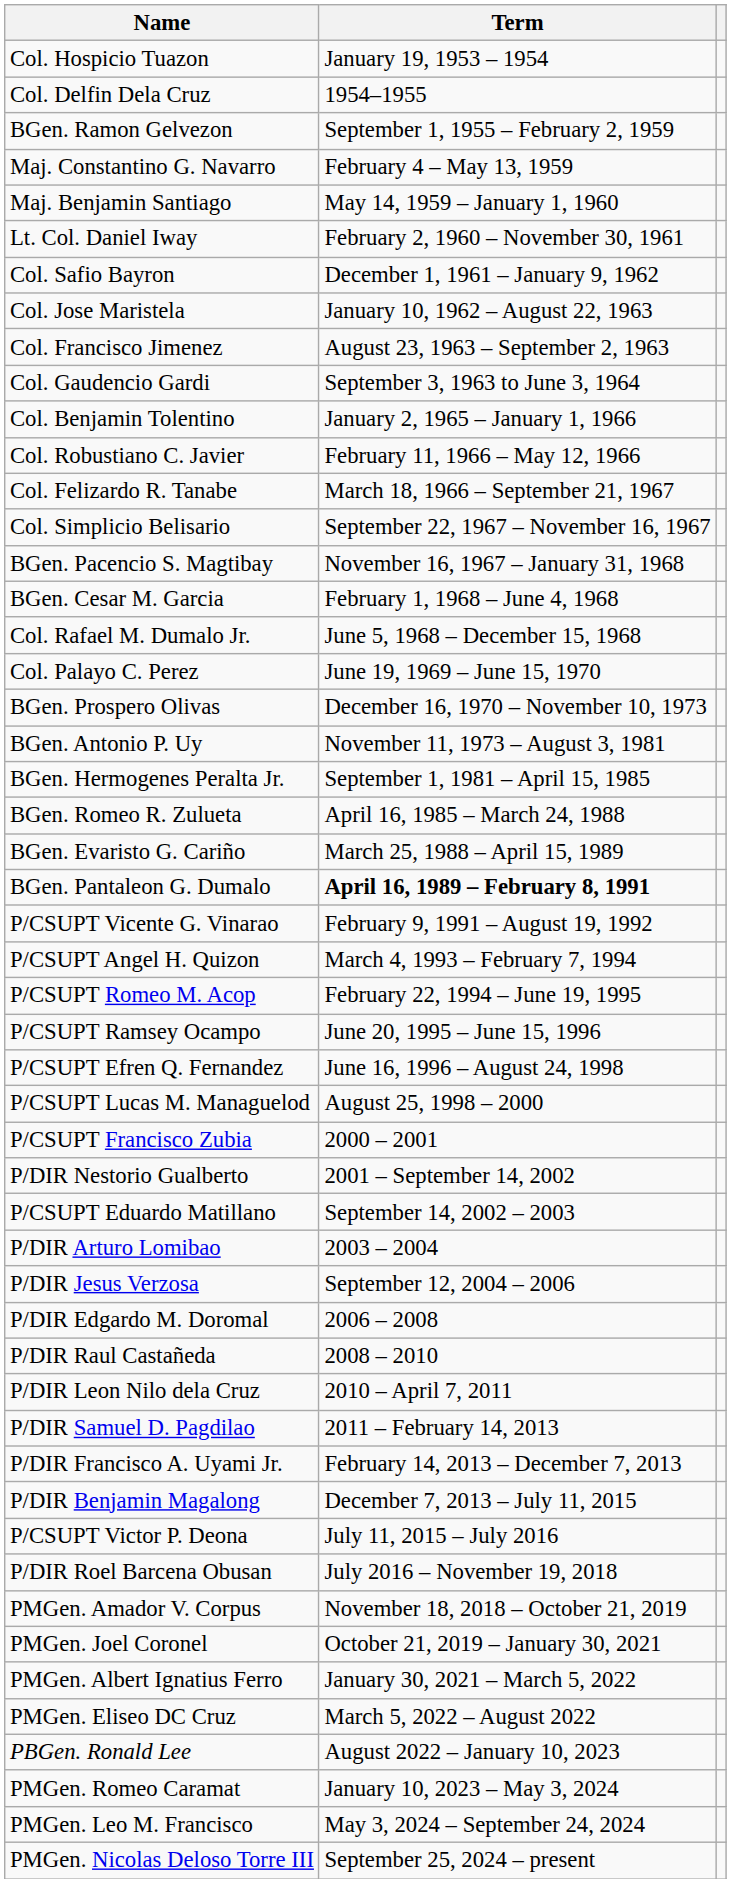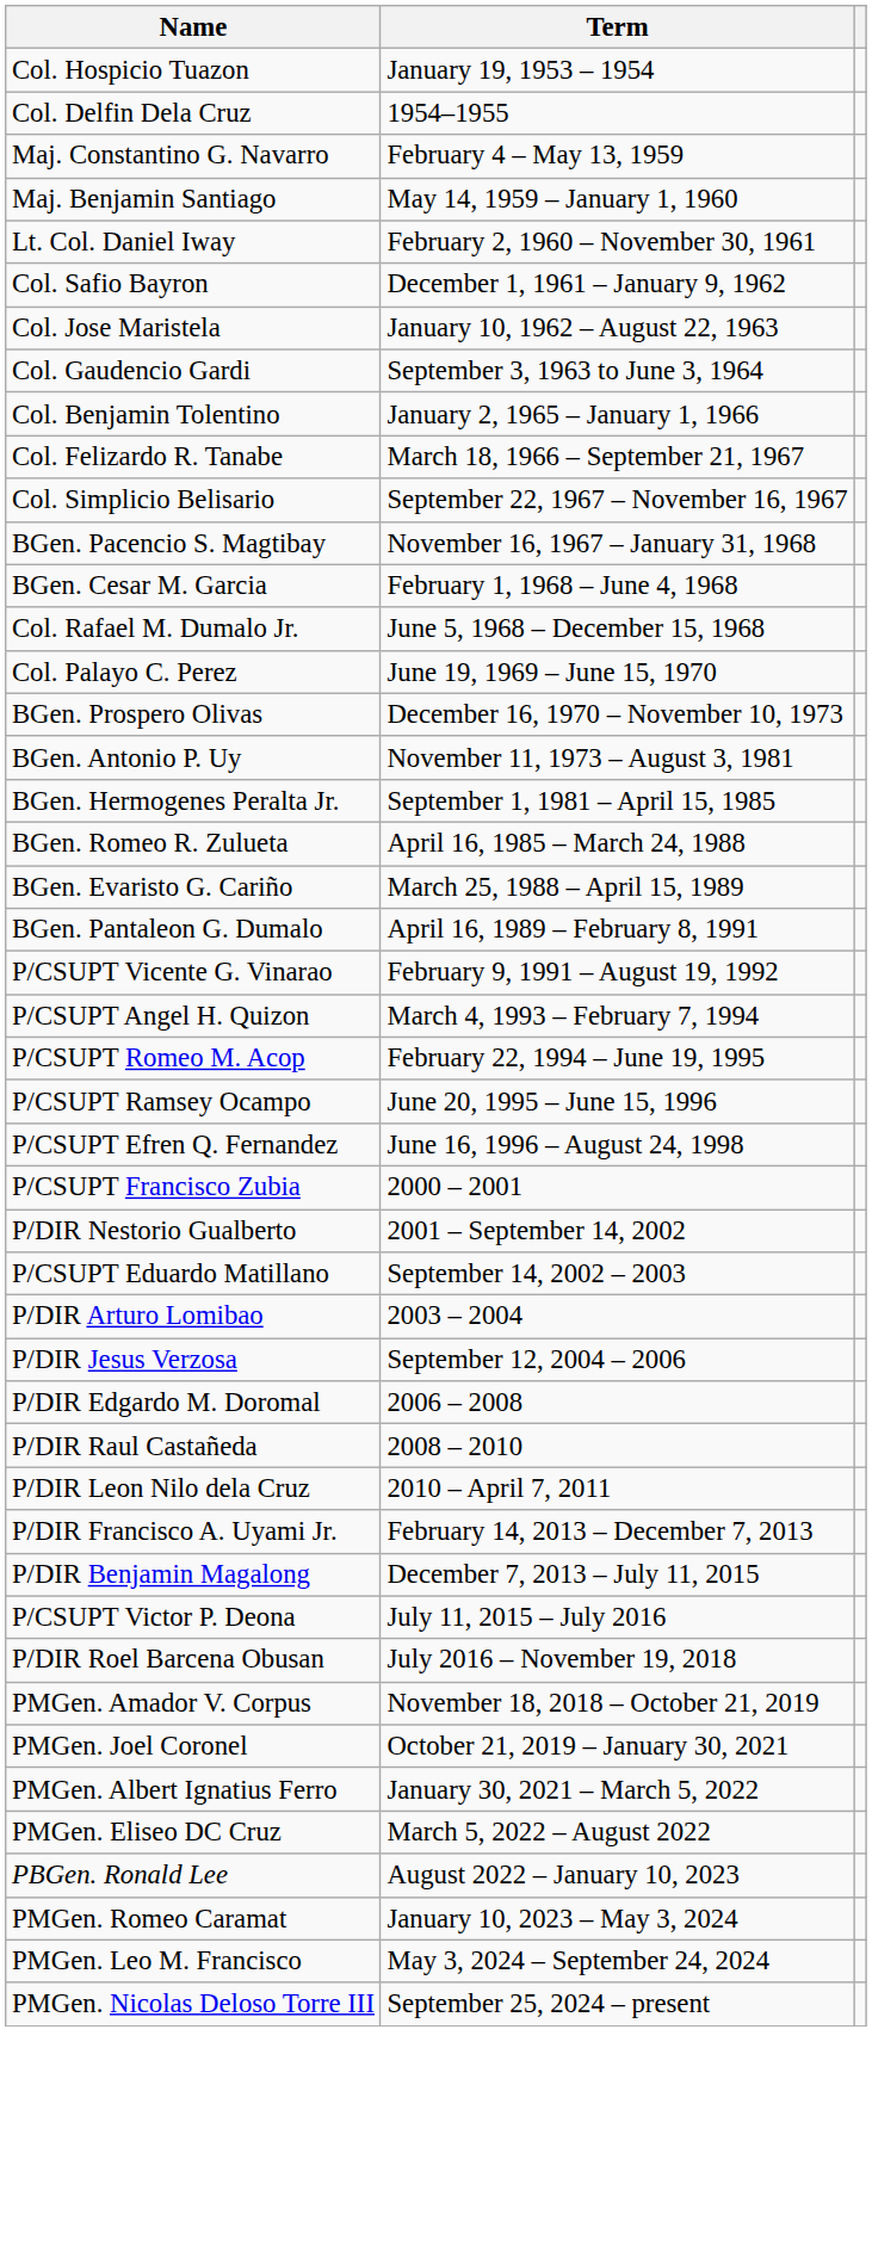- row: BGen. Ramon Gelvezon | September 1, 1955 – February 2, 1959
- row: Col. Francisco Jimenez | August 23, 1963 – September 2, 1963
- row: Col. Robustiano C. Javier | February 11, 1966 – May 12, 1966
BGen. Pantaleon G. Dumalo | Term: bold -> normal
- row: P/CSUPT Lucas M. Managuelod | August 25, 1998 – 2000
- row: P/DIR Samuel D. Pagdilao | 2011 – February 14, 2013
